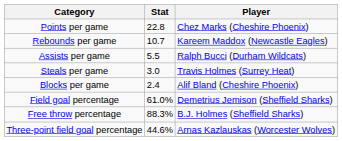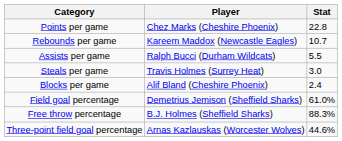columns swapped: Player <-> Stat
